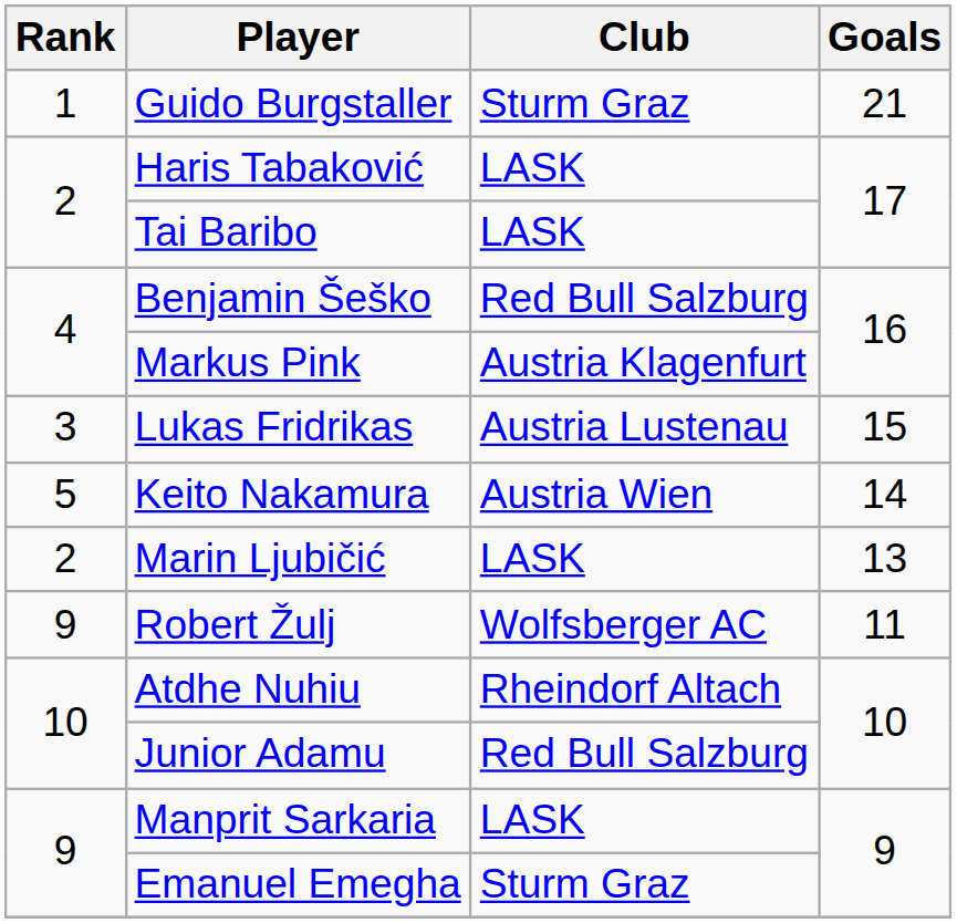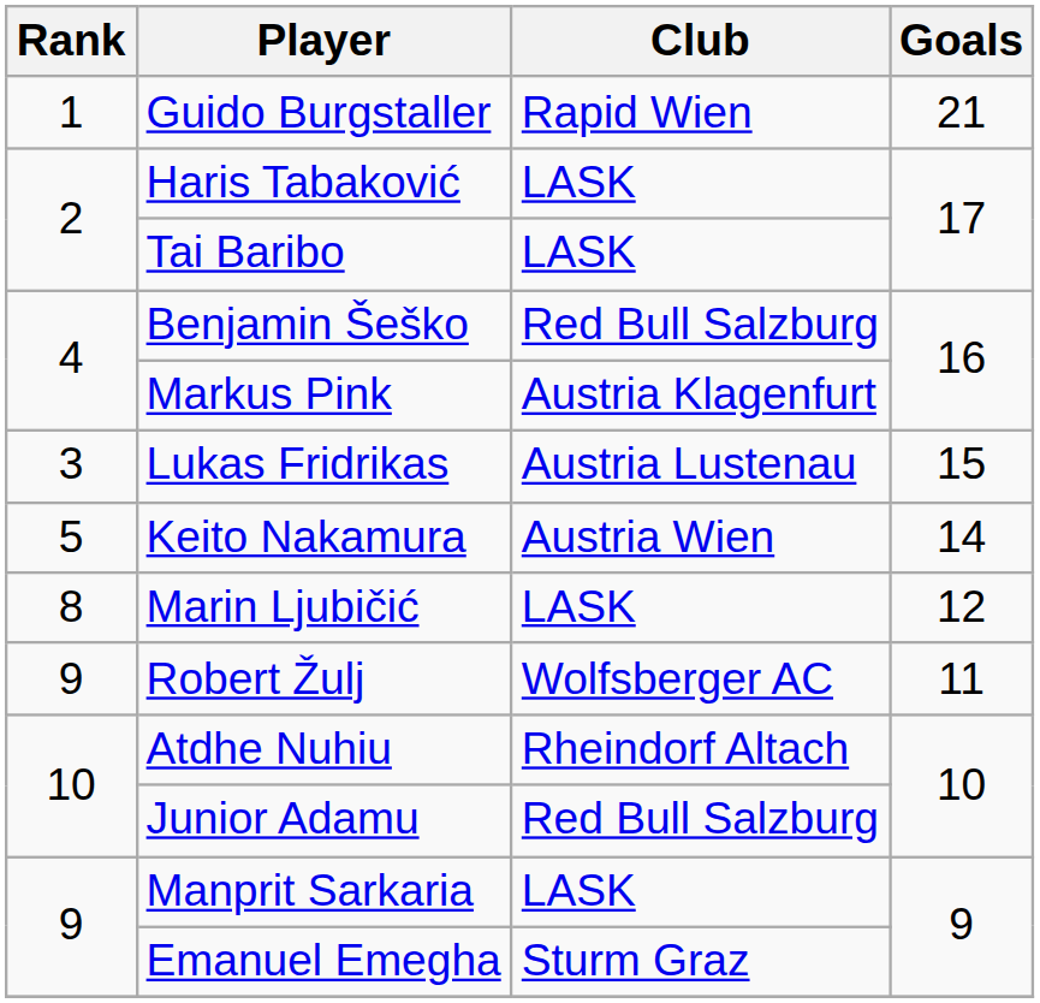Guido Burgstaller | Club: Sturm Graz -> Rapid Wien
Marin Ljubičić | Rank: 2 -> 8
Marin Ljubičić | Goals: 13 -> 12
